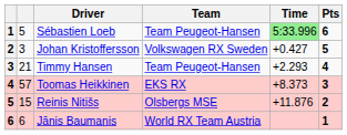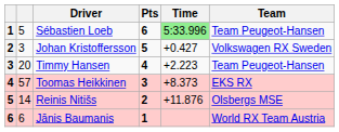columns swapped: Team <-> Pts
Timmy Hansen | column 2: 21 -> 20
Timmy Hansen | Time: +2.293 -> +2.223
Reinis Nitišs | column 2: 15 -> 14
